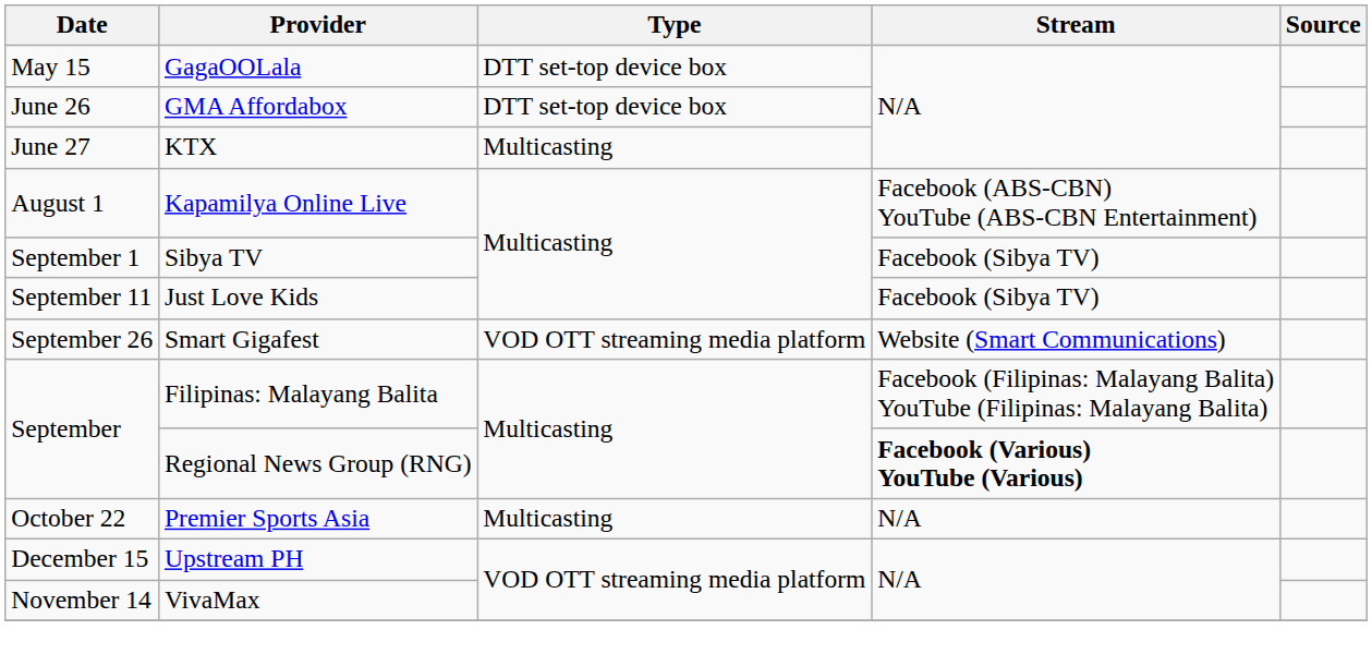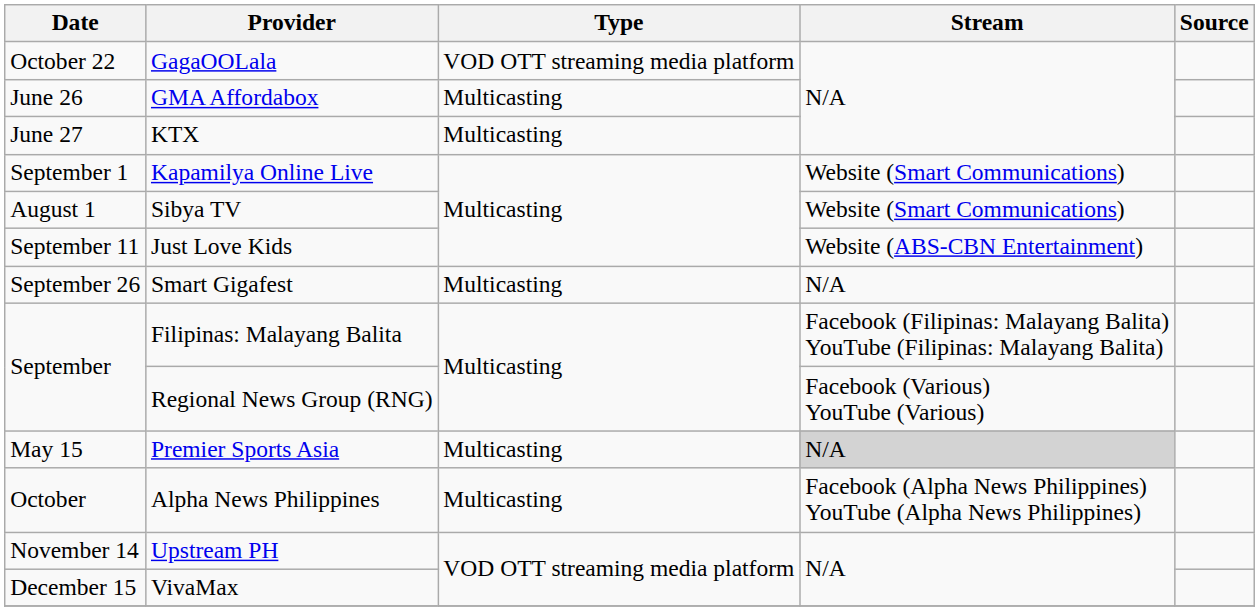GagaOOLala | Date: May 15 -> October 22
GagaOOLala | Type: DTT set-top device box -> VOD OTT streaming media platform
GMA Affordabox | Type: DTT set-top device box -> Multicasting
Kapamilya Online Live | Date: August 1 -> September 1
Kapamilya Online Live | Stream: Facebook (ABS-CBN) YouTube (ABS-CBN Entertainment) -> Website (Smart Communications)
Sibya TV | Date: September 1 -> August 1
Sibya TV | Stream: Facebook (Sibya TV) -> Website (Smart Communications)
Just Love Kids | Stream: Facebook (Sibya TV) -> Website (ABS-CBN Entertainment)
Smart Gigafest | Type: VOD OTT streaming media platform -> Multicasting
Smart Gigafest | Stream: Website (Smart Communications) -> N/A
Regional News Group (RNG) | Stream: bold -> normal
Premier Sports Asia | Date: October 22 -> May 15
Premier Sports Asia | Stream: no background -> lightgrey background
+ row: October | Alpha News Philippines | Multicasting | Facebook (Alpha News Philippines) YouTube (Alpha News Philippines)
Upstream PH | Date: December 15 -> November 14
VivaMax | Date: November 14 -> December 15
